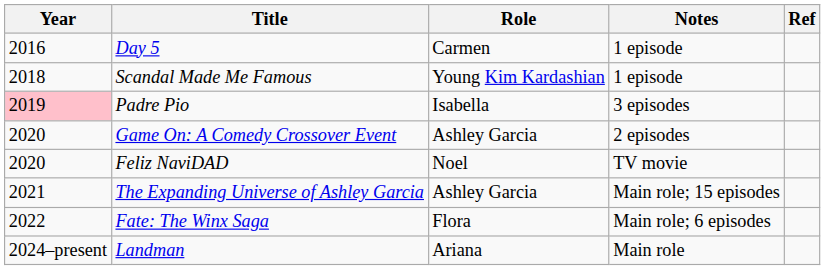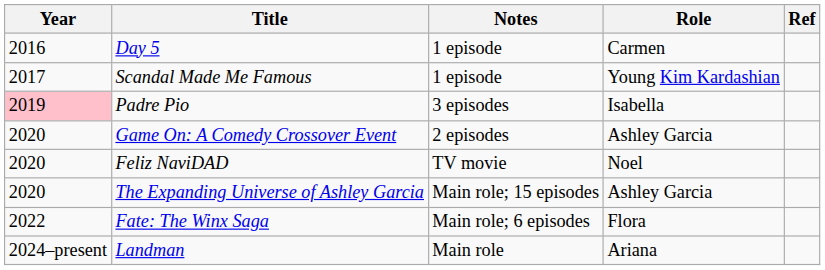columns swapped: Role <-> Notes
Scandal Made Me Famous | Year: 2018 -> 2017
The Expanding Universe of Ashley Garcia | Year: 2021 -> 2020
